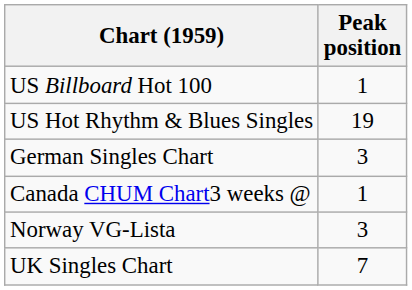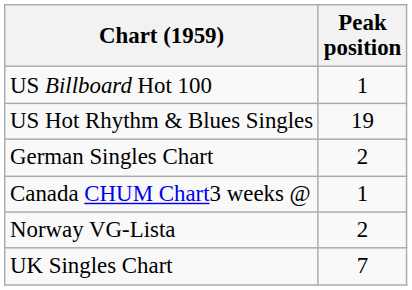German Singles Chart | Peak position: 3 -> 2
Norway VG-Lista | Peak position: 3 -> 2
